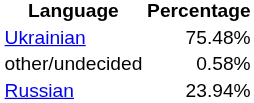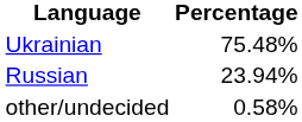rows swapped: Russian <-> other/undecided
